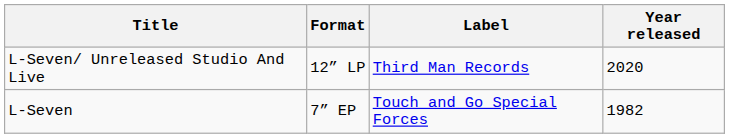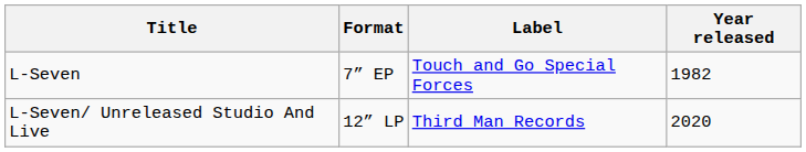rows swapped: L-Seven <-> L-Seven/ Unreleased Studio And Live
